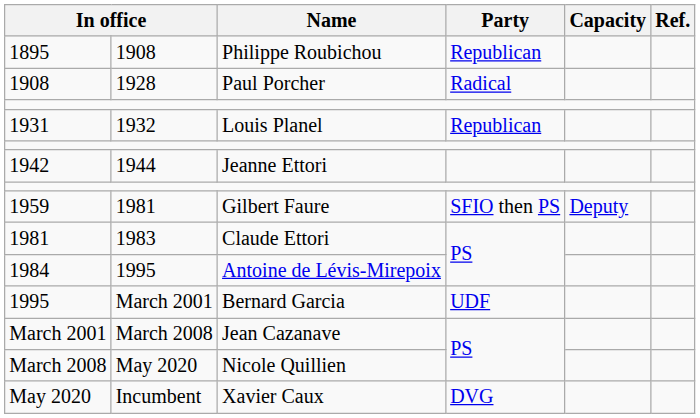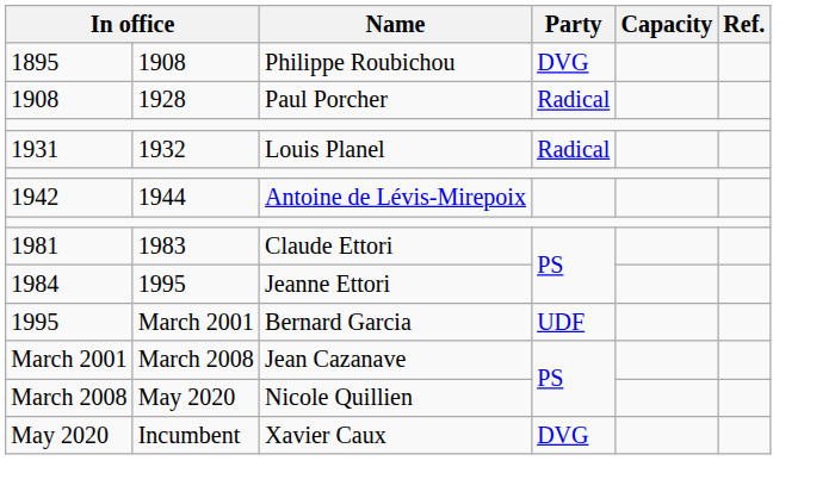1895 | Party: Republican -> DVG
1931 | Party: Republican -> Radical
1942 | Name: Jeanne Ettori -> Antoine de Lévis-Mirepoix
- row: 1959 | 1981 | Gilbert Faure | SFIO then PS | Deputy
1984 | Name: Antoine de Lévis-Mirepoix -> Jeanne Ettori
